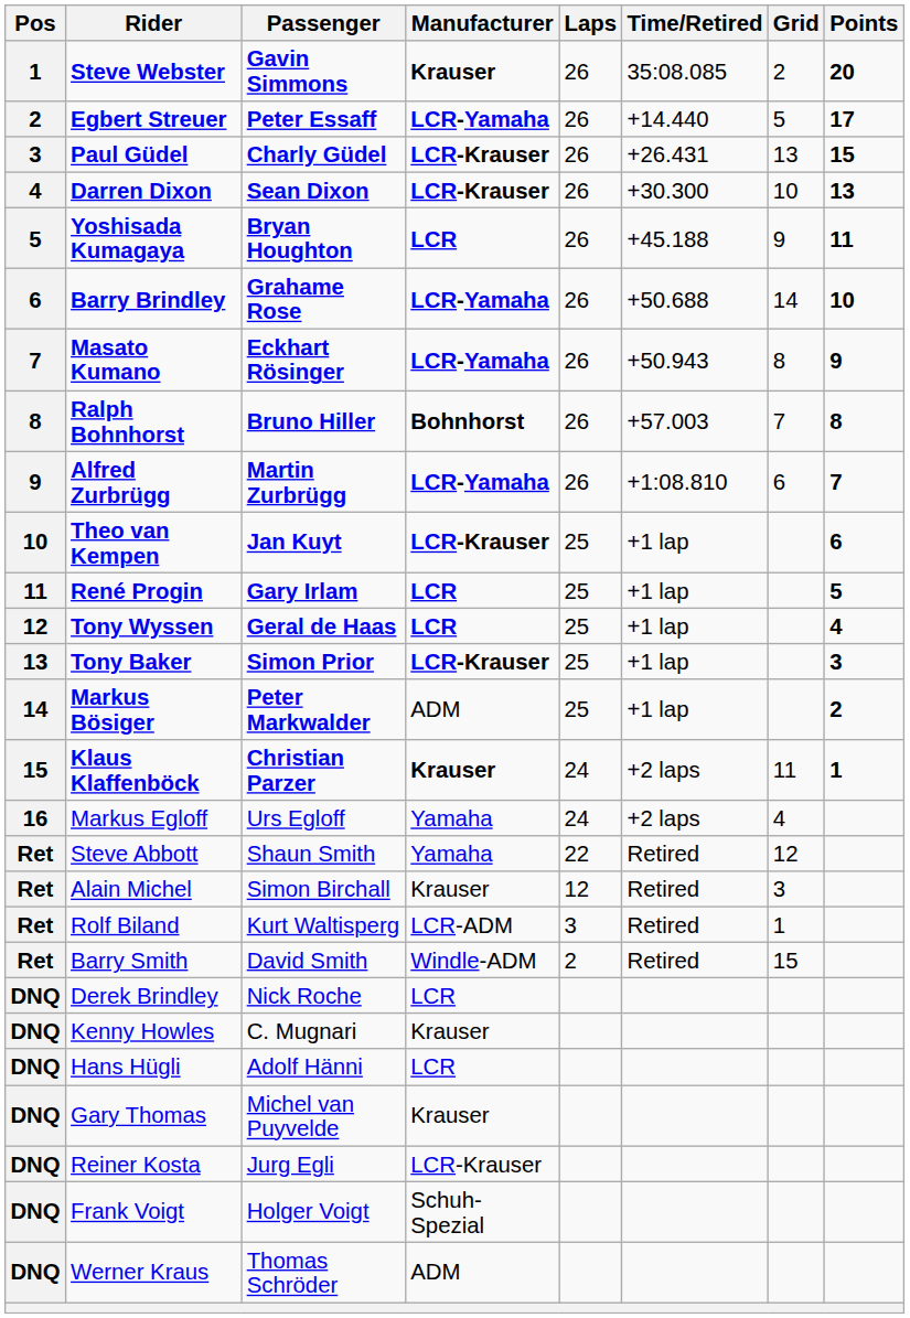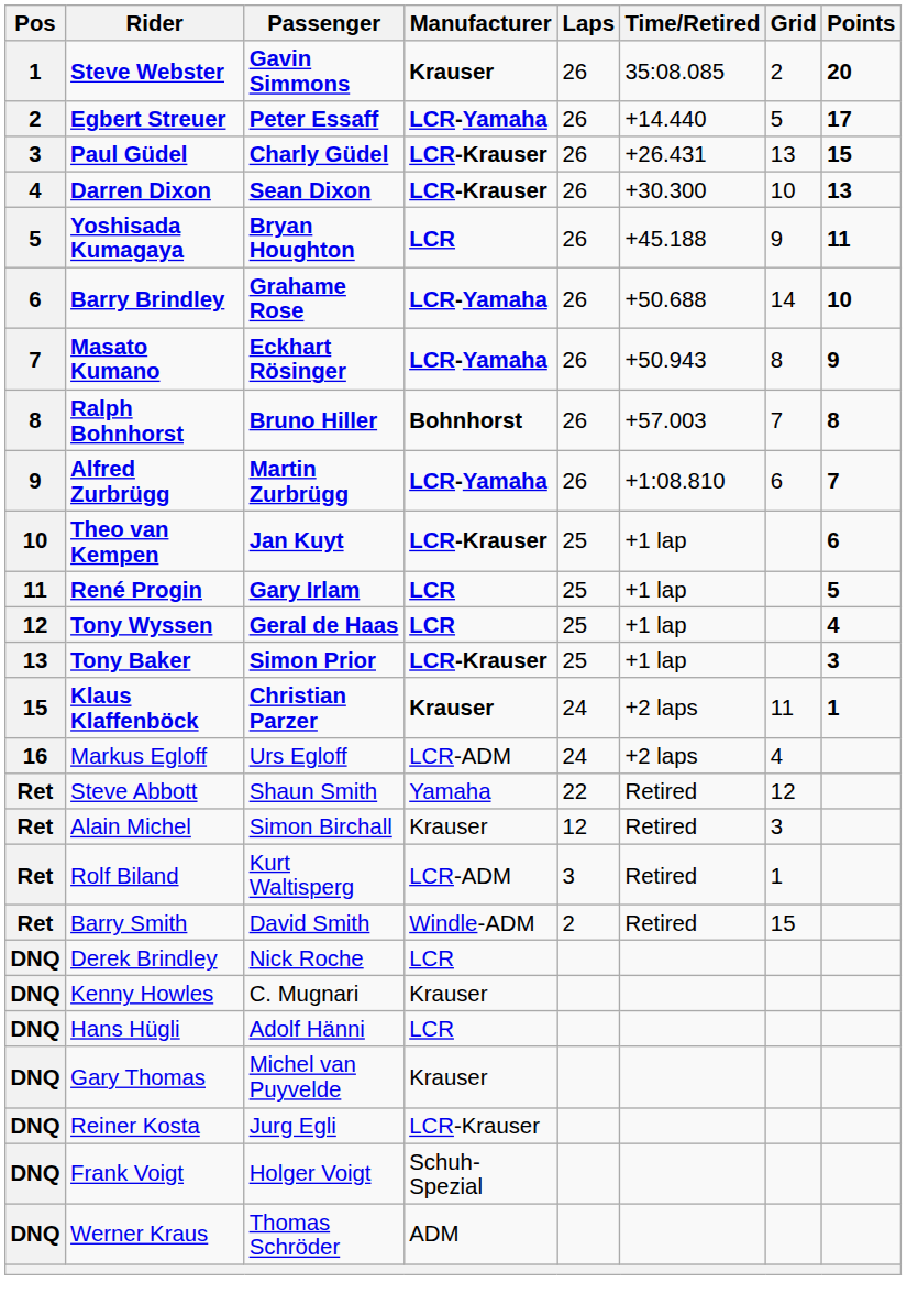- row: 14 | Markus Bösiger | Peter Markwalder | ADM | 25 | +1 lap | 2
Markus Egloff | Manufacturer: Yamaha -> LCR-ADM
